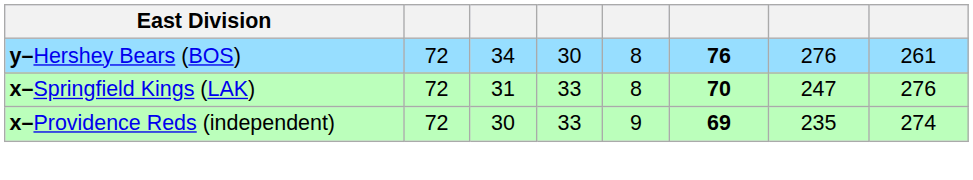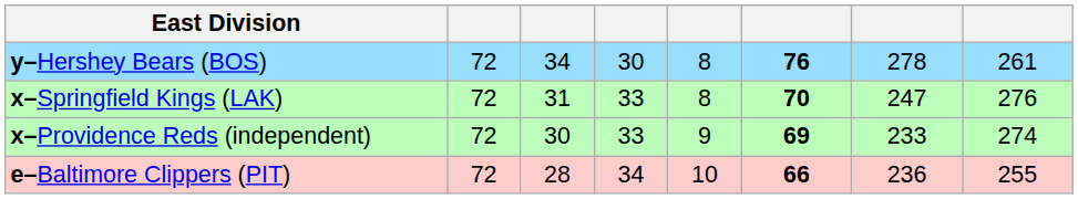y–Hershey Bears (BOS) | column 7: 276 -> 278
x–Providence Reds (independent) | column 7: 235 -> 233
+ row: e–Baltimore Clippers (PIT) | 72 | 28 | 34 | 10 | 66 | 236 | 255
